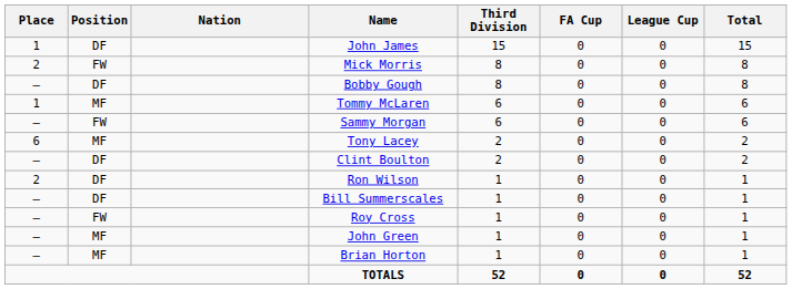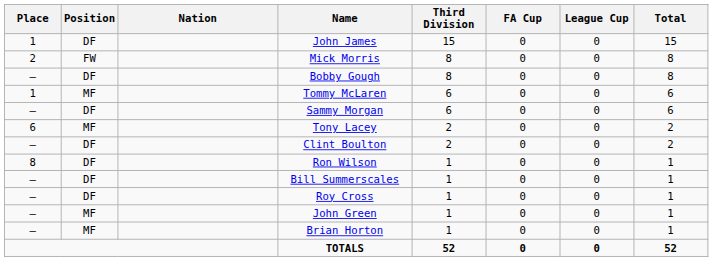Sammy Morgan | Position: FW -> DF
Ron Wilson | Place: 2 -> 8
Roy Cross | Position: FW -> DF
